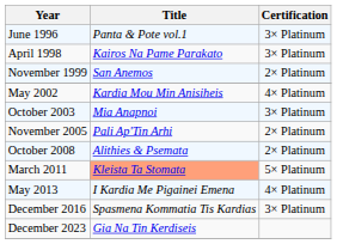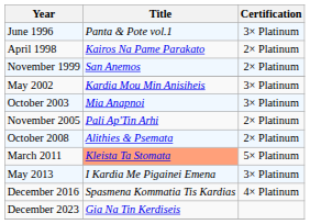April 1998 | Certification: 3× Platinum -> 2× Platinum
May 2002 | Certification: 4× Platinum -> 3× Platinum
May 2013 | Certification: 4× Platinum -> 3× Platinum
December 2016 | Certification: 3× Platinum -> 4× Platinum
